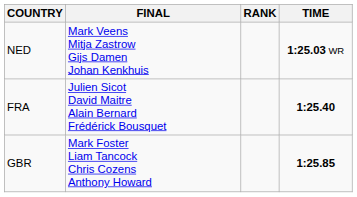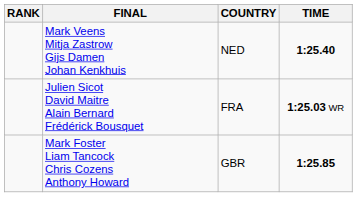columns swapped: RANK <-> COUNTRY
Mark Veens Mitja Zastrow Gijs Damen Johan Kenkhuis | TIME: 1:25.03 WR -> 1:25.40
Julien Sicot David Maitre Alain Bernard Frédérick Bousquet | TIME: 1:25.40 -> 1:25.03 WR
